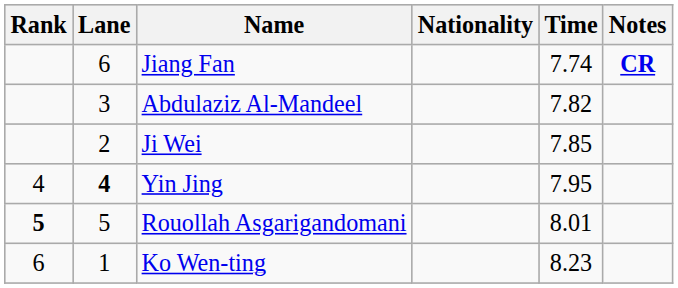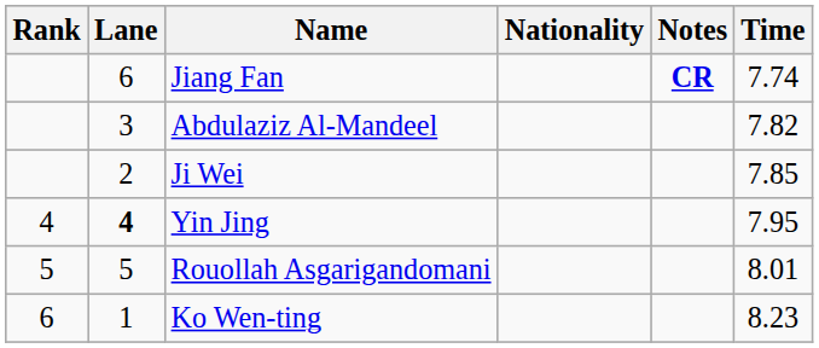columns swapped: Time <-> Notes
Rouollah Asgarigandomani | Rank: bold -> normal
